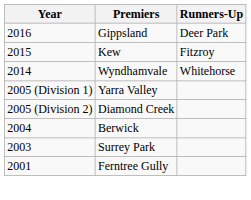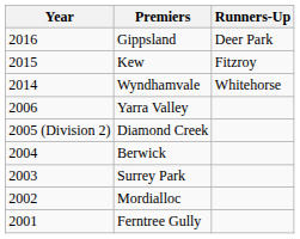+ row: 2006 | Yarra Valley
- row: 2005 (Division 1) | Yarra Valley
+ row: 2002 | Mordialloc
